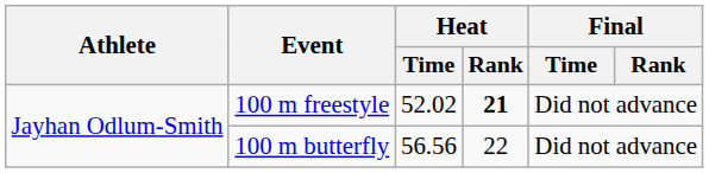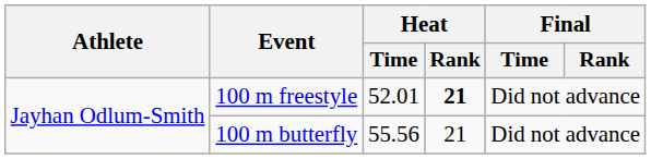100 m freestyle | Heat / Time: 52.02 -> 52.01
100 m butterfly | Heat / Time: 56.56 -> 55.56
100 m butterfly | Heat / Rank: 22 -> 21
